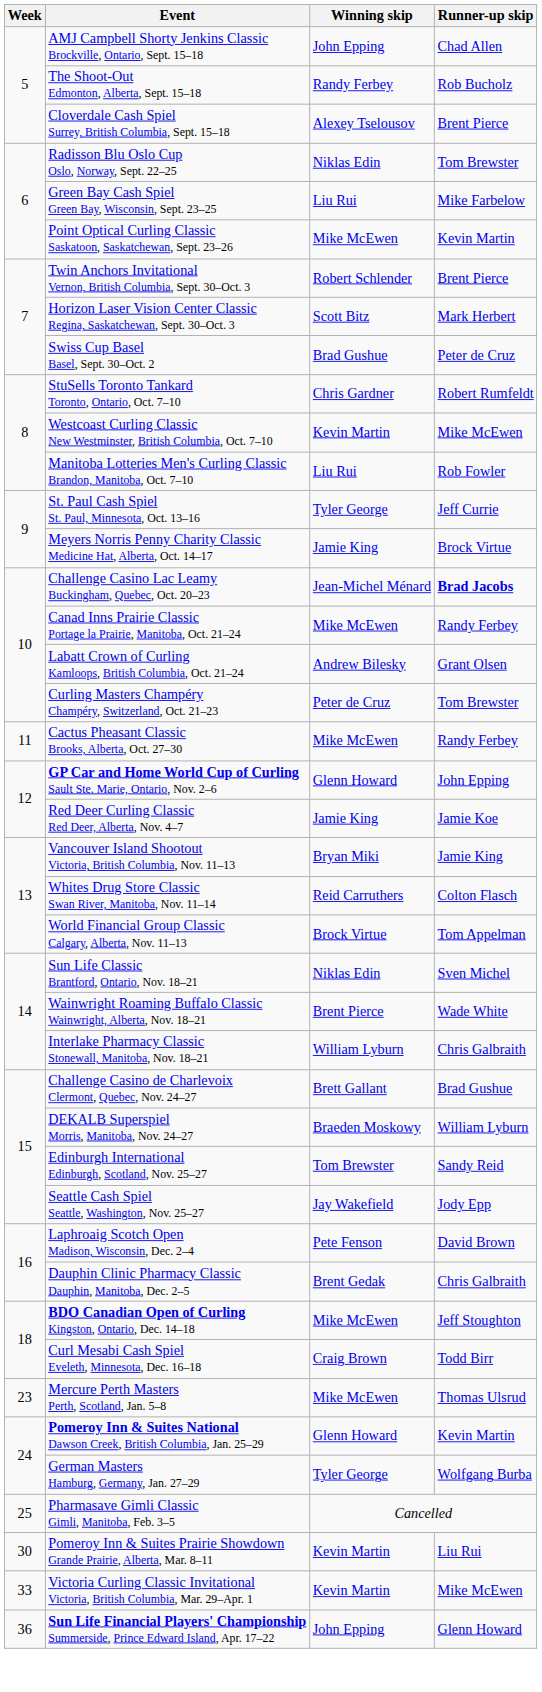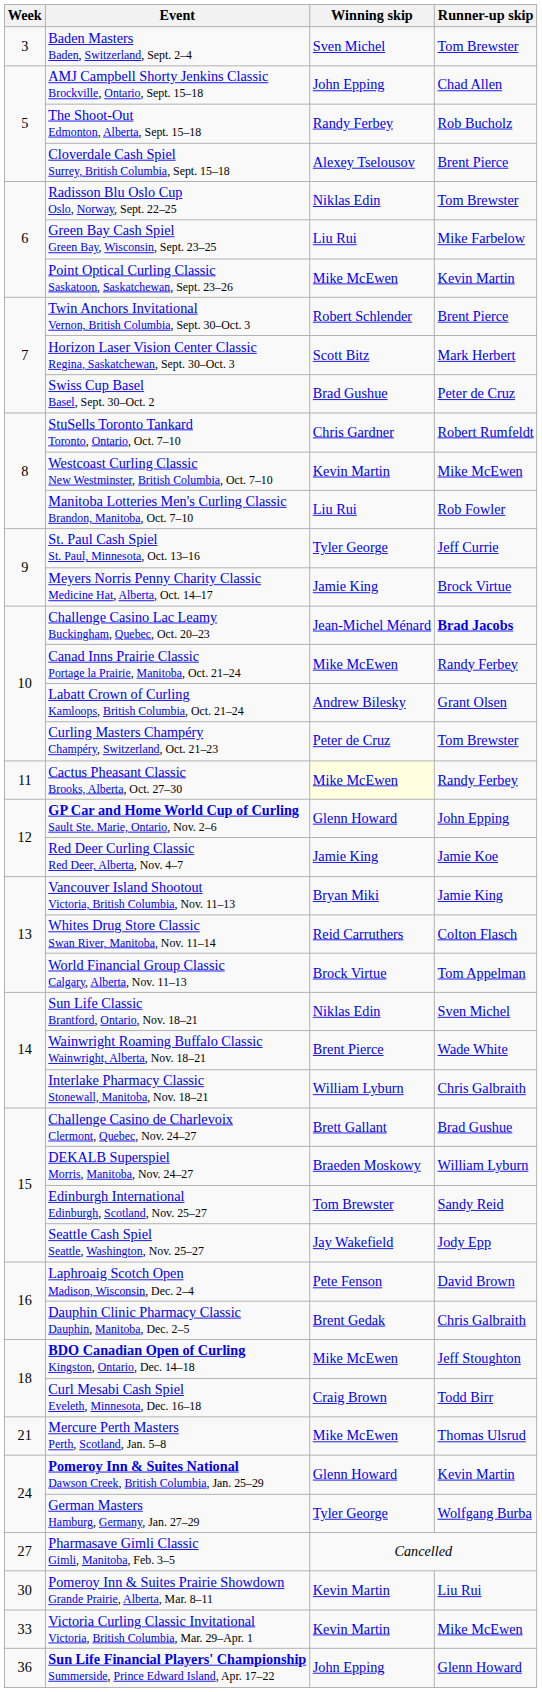+ row: 3 | Baden Masters Baden, Switzerland, Sept. 2–4 | Sven Michel | Tom Brewster
Cactus Pheasant Classic Brooks, Alberta, Oct. 27–30 | Winning skip: no background -> lightyellow background
Mercure Perth Masters Perth, Scotland, Jan. 5–8 | Week: 23 -> 21
Pharmasave Gimli Classic Gimli, Manitoba, Feb. 3–5 | Week: 25 -> 27
